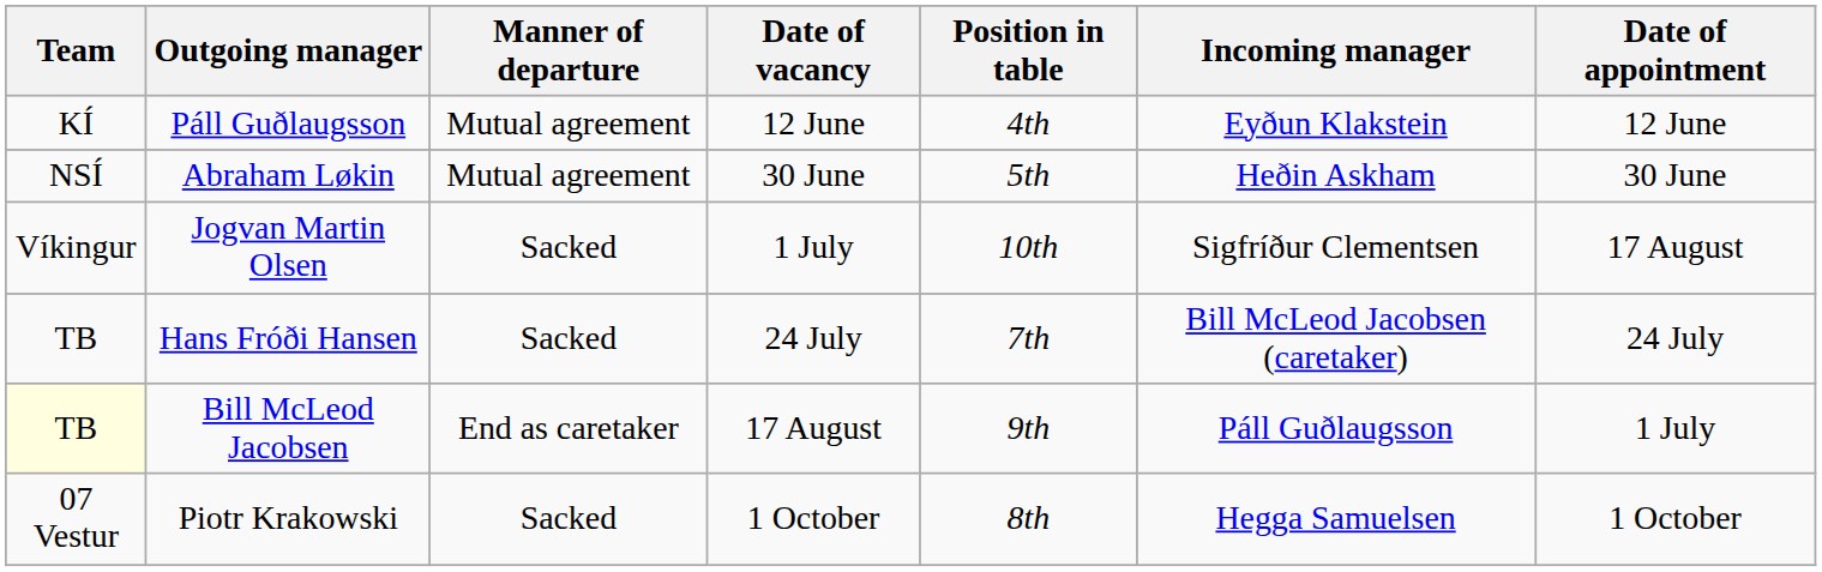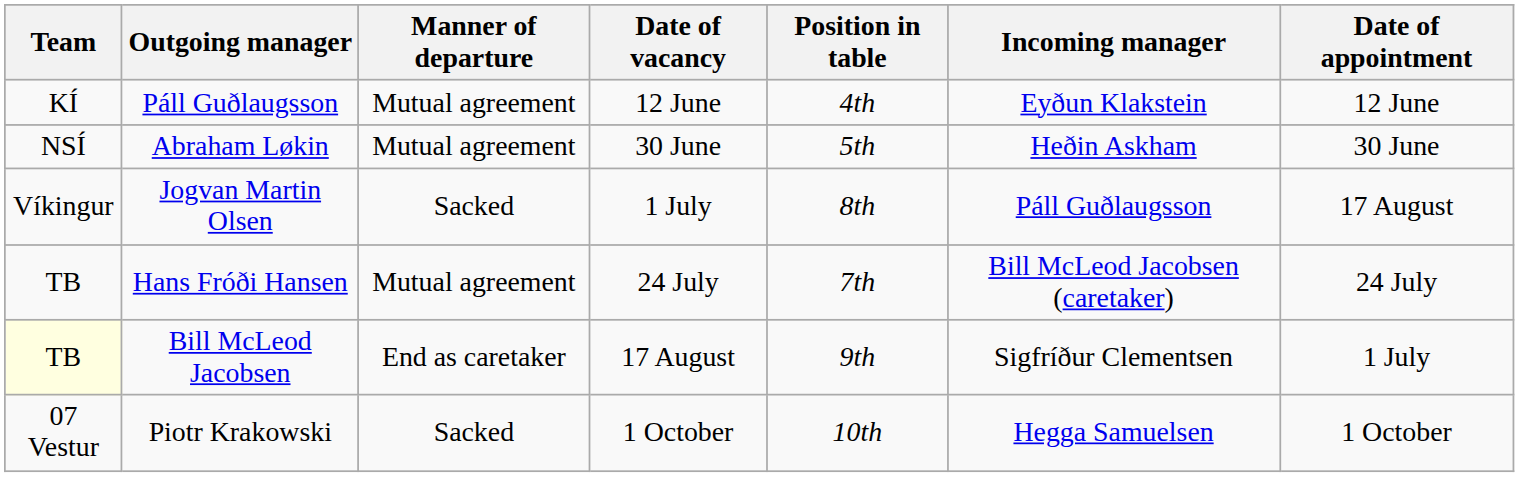Jogvan Martin Olsen | Position in table: 10th -> 8th
Jogvan Martin Olsen | Incoming manager: Sigfríður Clementsen -> Páll Guðlaugsson
Hans Fróði Hansen | Manner of departure: Sacked -> Mutual agreement
Bill McLeod Jacobsen | Incoming manager: Páll Guðlaugsson -> Sigfríður Clementsen
Piotr Krakowski | Position in table: 8th -> 10th
